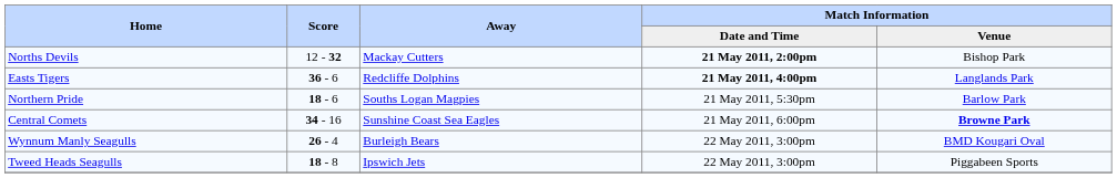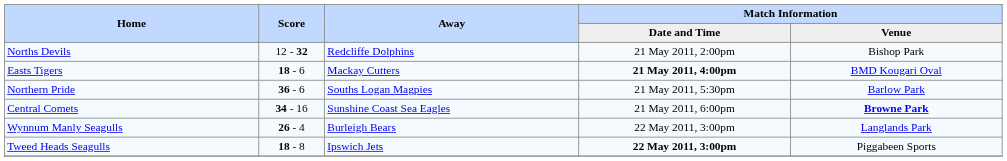Norths Devils | Away: Mackay Cutters -> Redcliffe Dolphins
Norths Devils | Match Information / Date and Time: bold -> normal
Easts Tigers | Score: 36 - 6 -> 18 - 6
Easts Tigers | Away: Redcliffe Dolphins -> Mackay Cutters
Easts Tigers | Match Information / Venue: Langlands Park -> BMD Kougari Oval
Northern Pride | Score: 18 - 6 -> 36 - 6
Wynnum Manly Seagulls | Match Information / Venue: BMD Kougari Oval -> Langlands Park
Tweed Heads Seagulls | Match Information / Date and Time: normal -> bold
